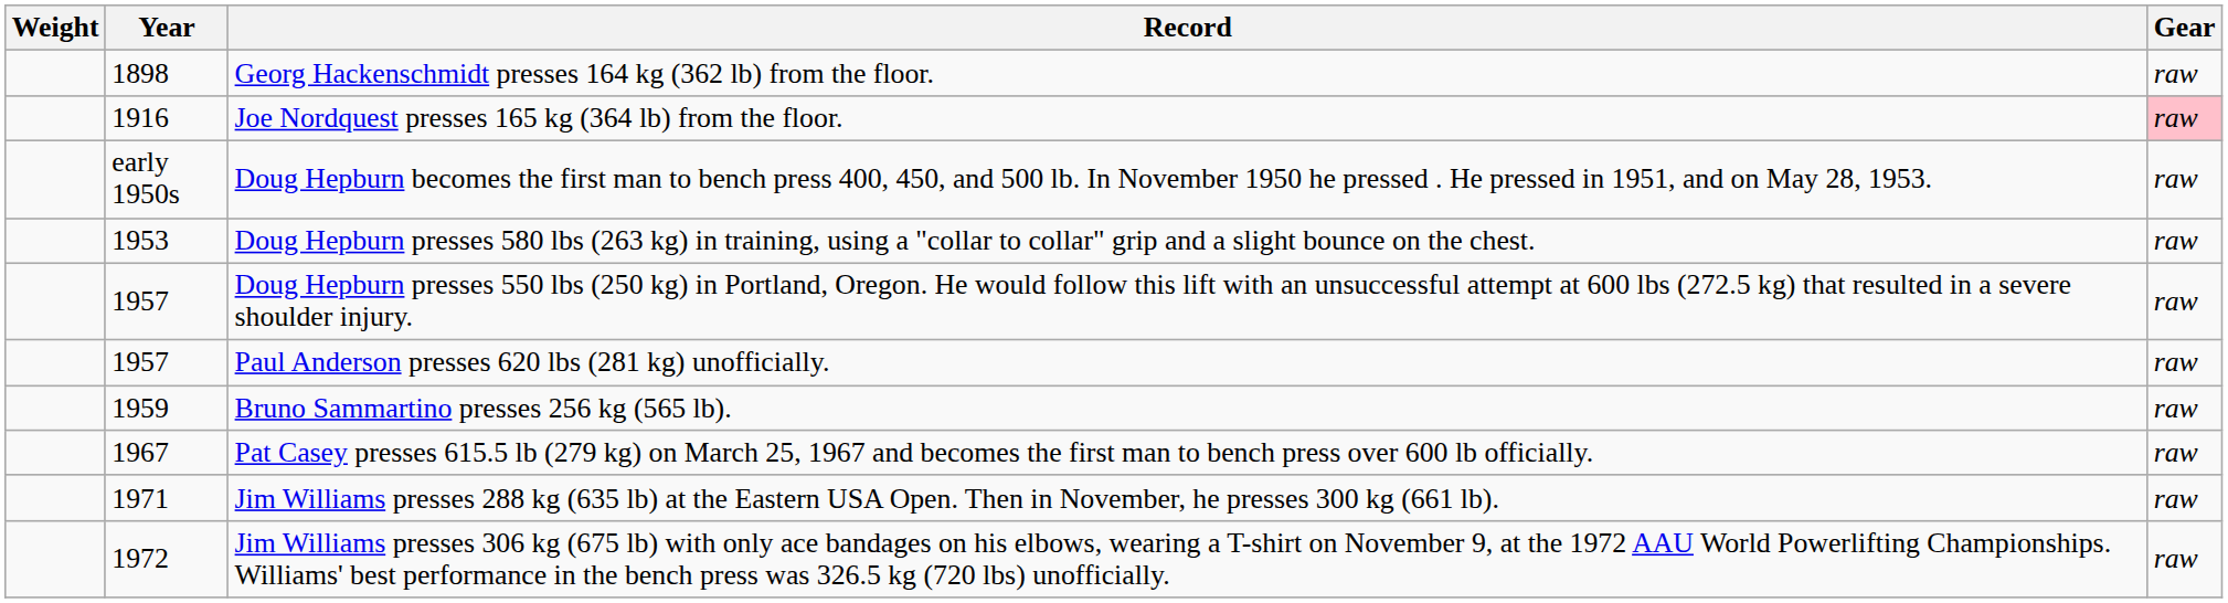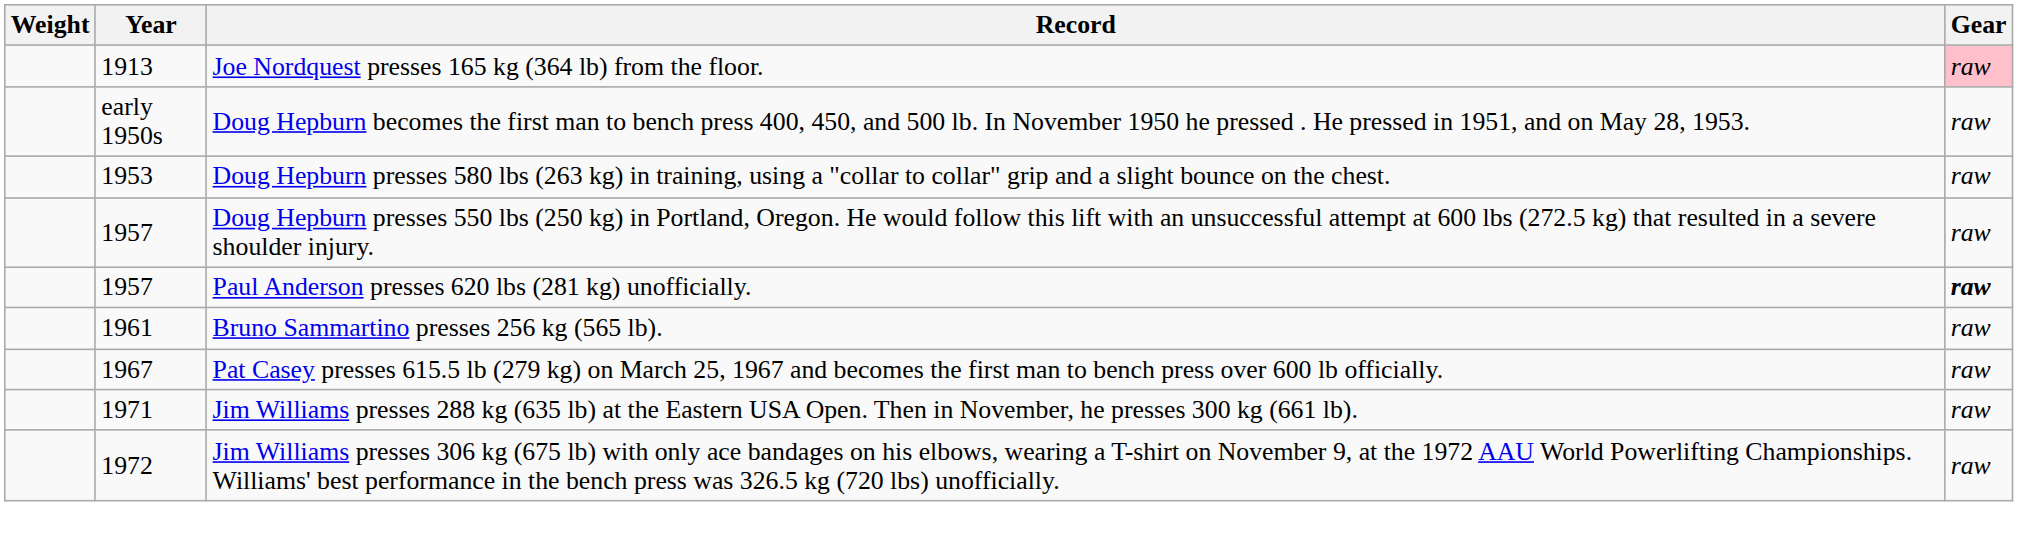- row: 1898 | Georg Hackenschmidt presses 164 kg (362 lb) from the floor. | raw
Joe Nordquest presses 165 kg (364 lb) from the floor. | Year: 1916 -> 1913
Paul Anderson presses 620 lbs (281 kg) unofficially. | Gear: normal -> bold
Bruno Sammartino presses 256 kg (565 lb). | Year: 1959 -> 1961
